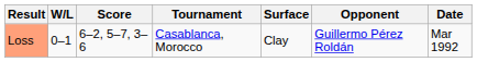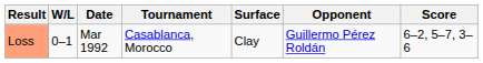columns swapped: Date <-> Score
